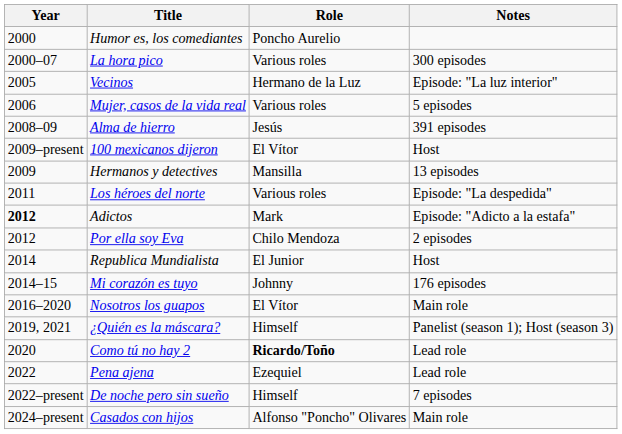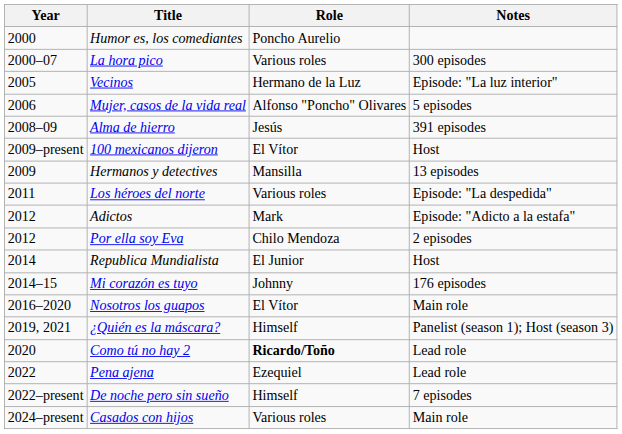Mujer, casos de la vida real | Role: Various roles -> Alfonso "Poncho" Olivares
Adictos | Year: bold -> normal
Casados con hijos | Role: Alfonso "Poncho" Olivares -> Various roles
